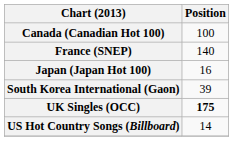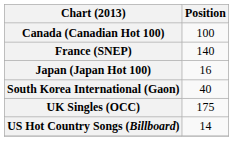South Korea International (Gaon) | Position: 39 -> 40
UK Singles (OCC) | Position: bold -> normal
